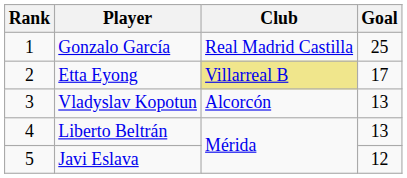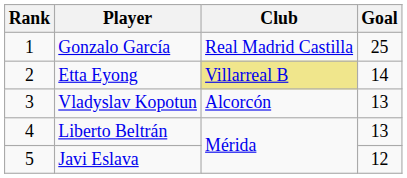Etta Eyong | Goal: 17 -> 14
